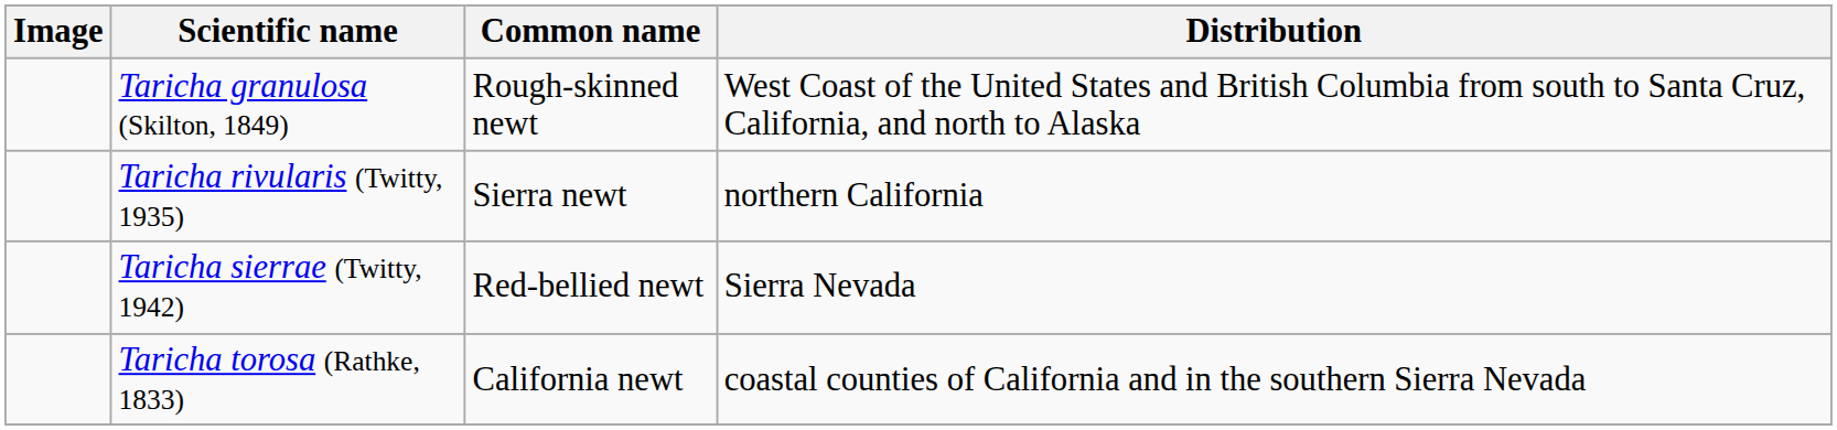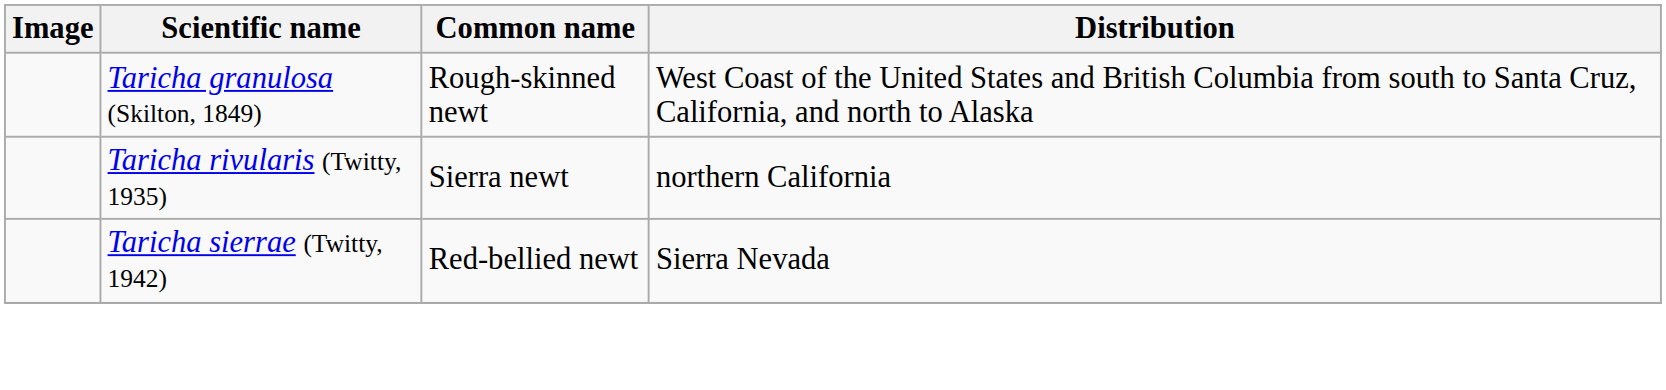- row: Taricha torosa (Rathke, 1833) | California newt | coastal counties of California and in the southern Sierra Nevada
